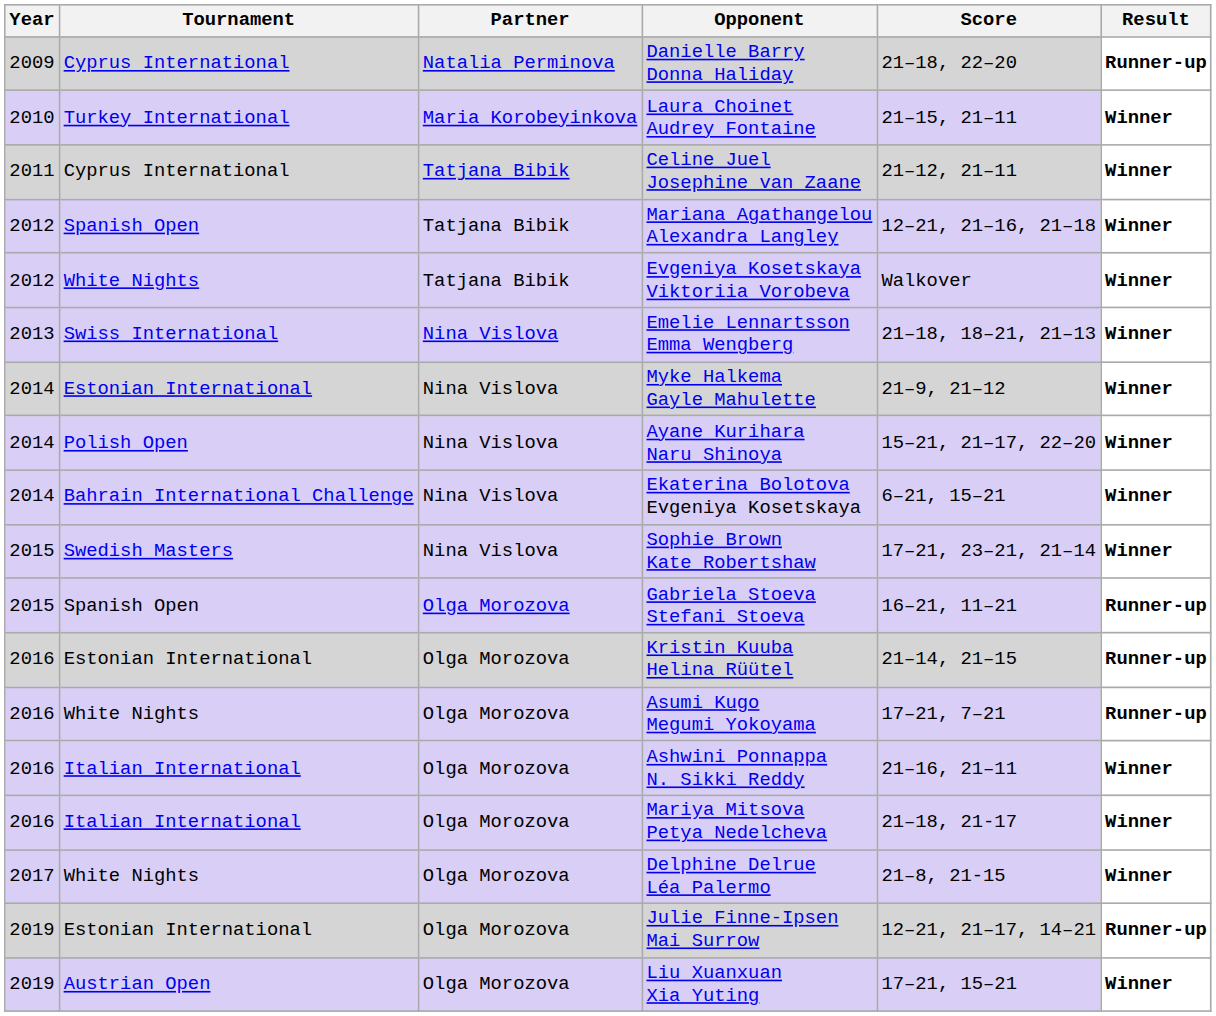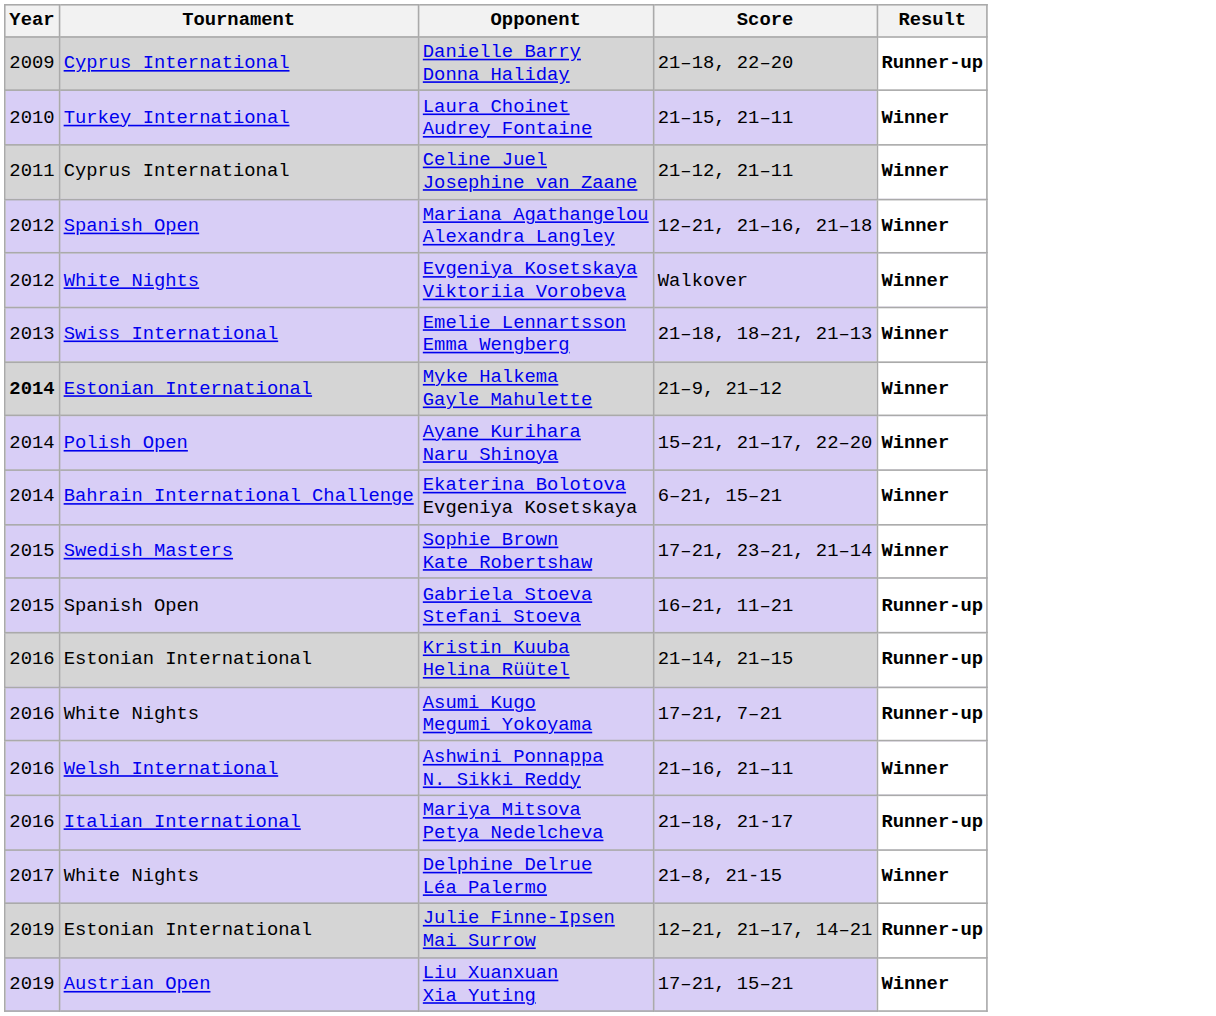- column: Partner | Natalia Perminova | Maria Korobeyinkova | Tatjana Bibik | Tatjana Bibik | Tatjana Bibik | Nina Vislova | Nina Vislova | Nina Vislova | Nina Vislova | Nina Vislova | Olga Morozova | Olga Morozova | Olga Morozova | Olga Morozova | Olga Morozova | Olga Morozova | Olga Morozova | Olga Morozova
Myke Halkema Gayle Mahulette | Year: normal -> bold
Ashwini Ponnappa N. Sikki Reddy | Tournament: Italian International -> Welsh International
Mariya Mitsova Petya Nedelcheva | Result: Winner -> Runner-up
